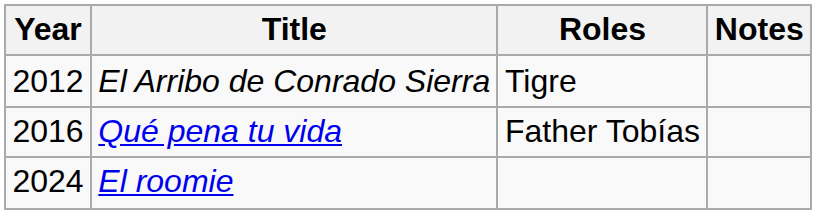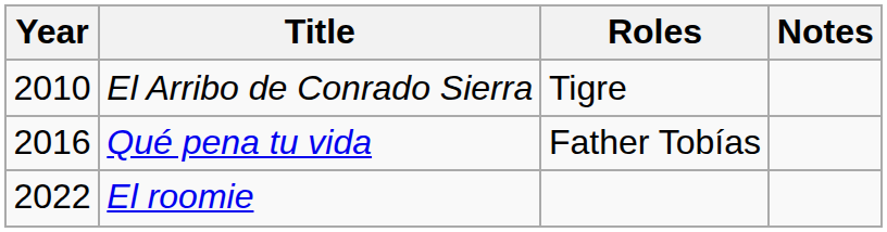El Arribo de Conrado Sierra | Year: 2012 -> 2010
El roomie | Year: 2024 -> 2022
